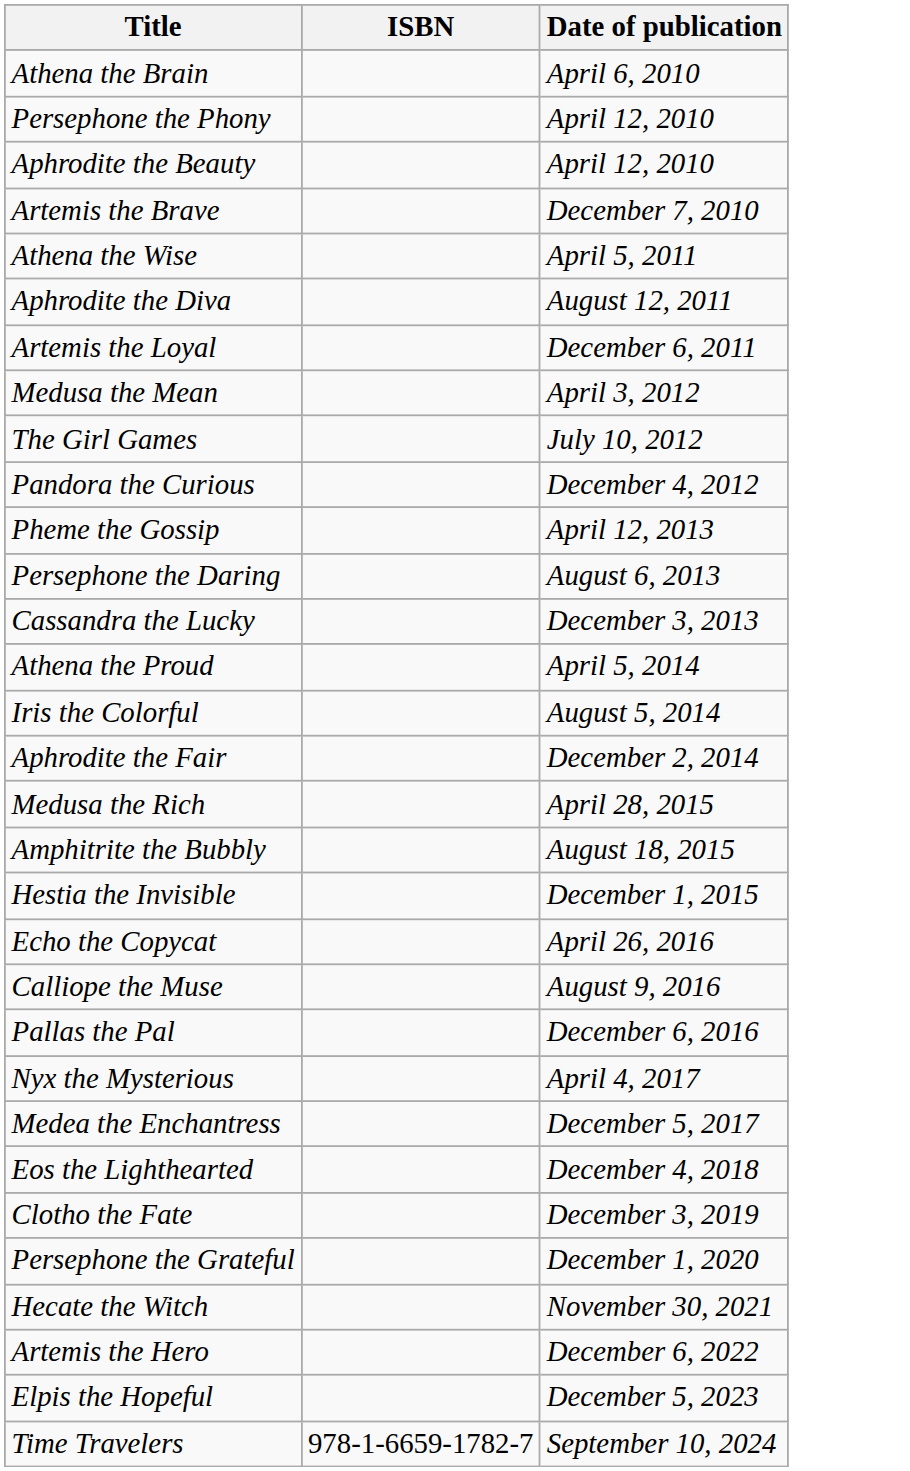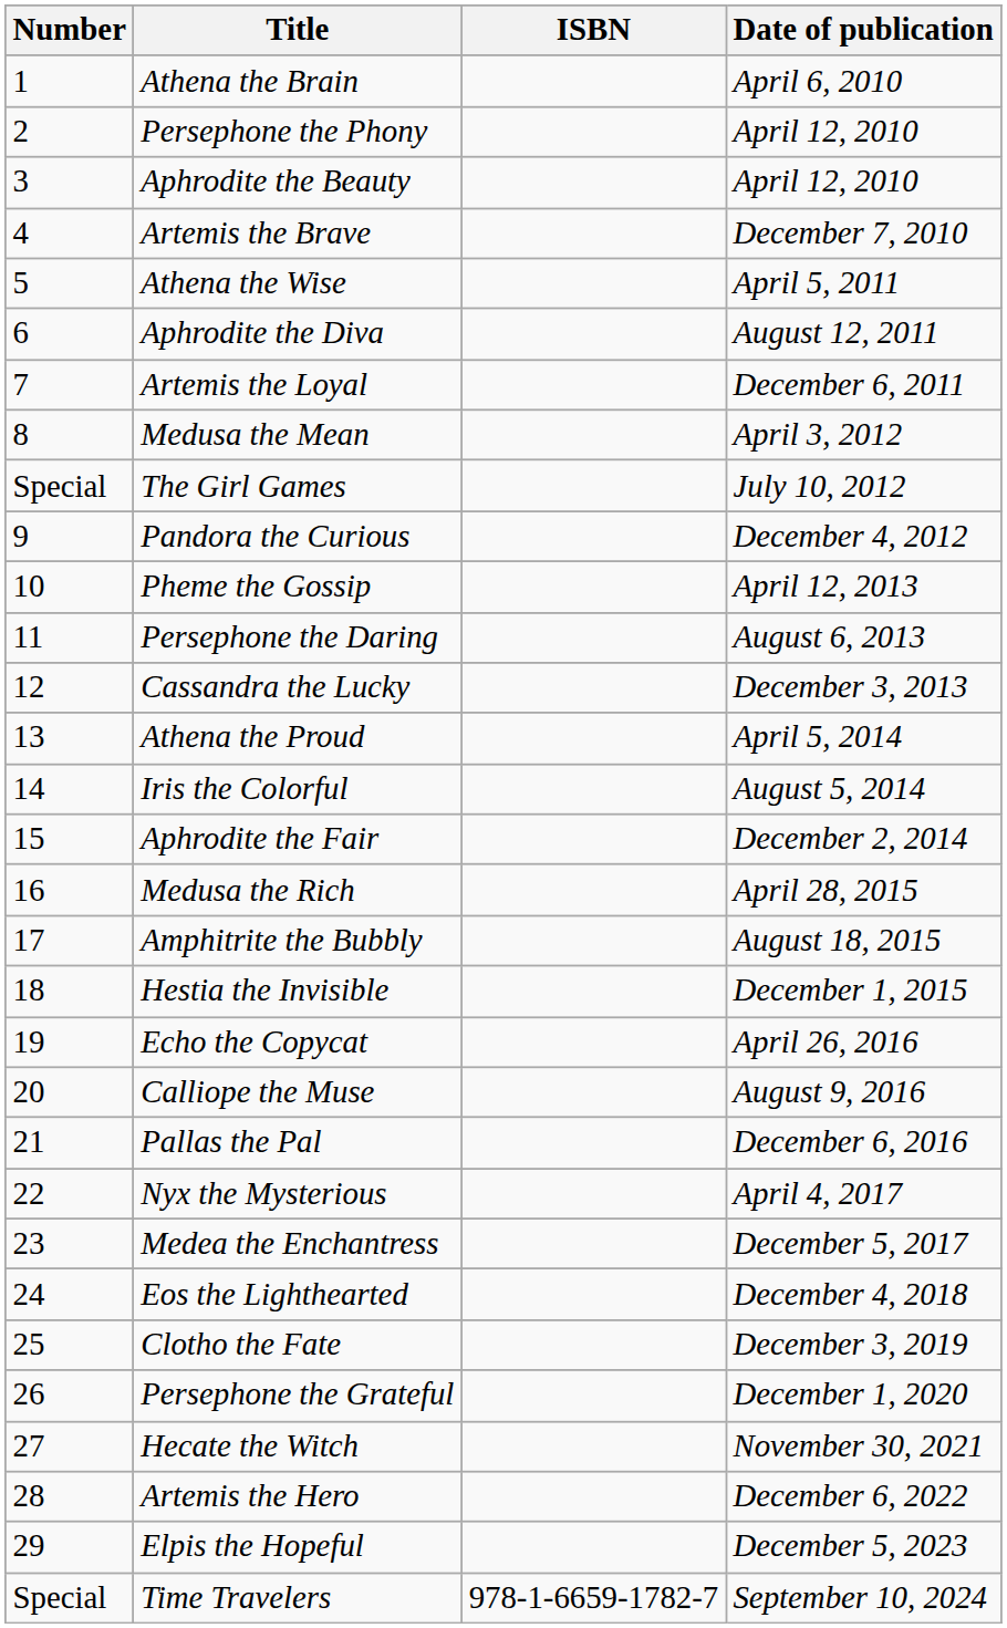+ column: Number | 1 | 2 | 3 | 4 | 5 | 6 | 7 | 8 | Special | 9 | 10 | 11 | 12 | 13 | 14 | 15 | 16 | 17 | 18 | 19 | 20 | 21 | 22 | 23 | 24 | 25 | 26 | 27 | 28 | 29 | Special
